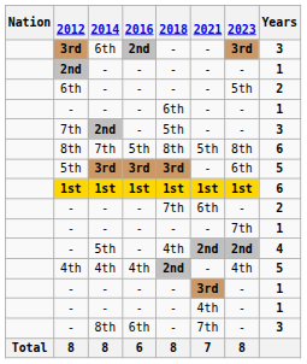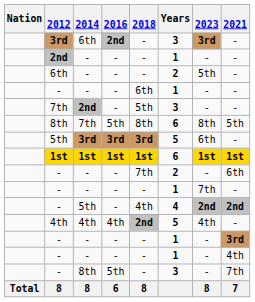columns swapped: 2021 <-> Years
- / 8th | 2016: 6th -> 5th
